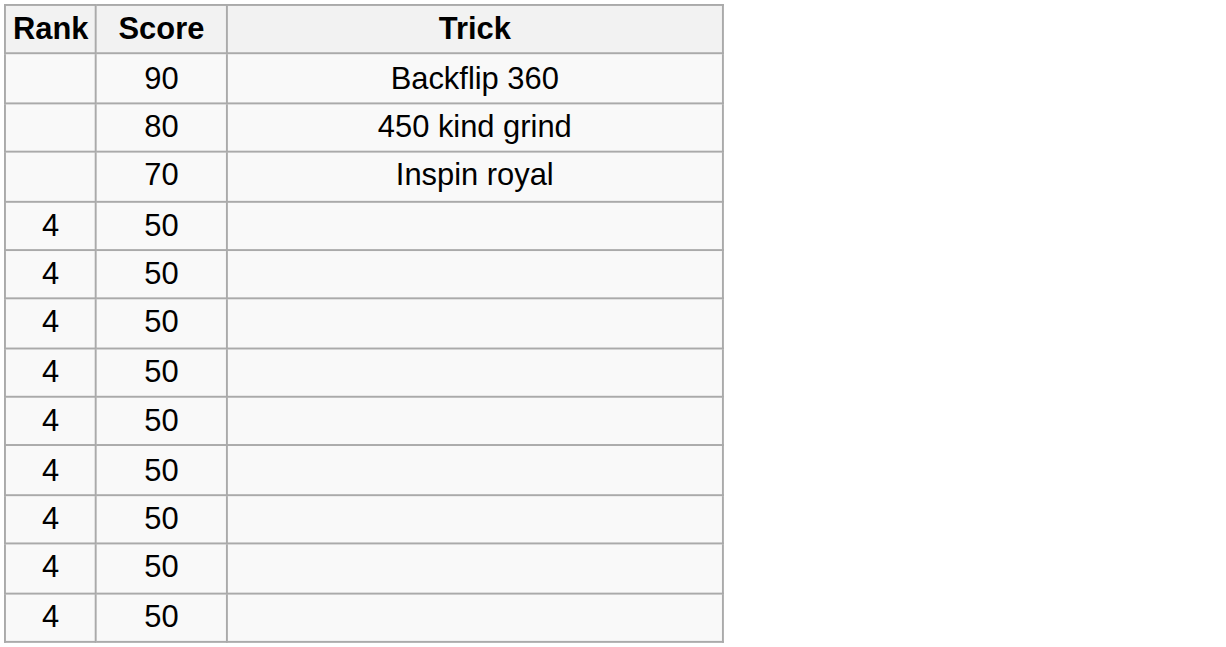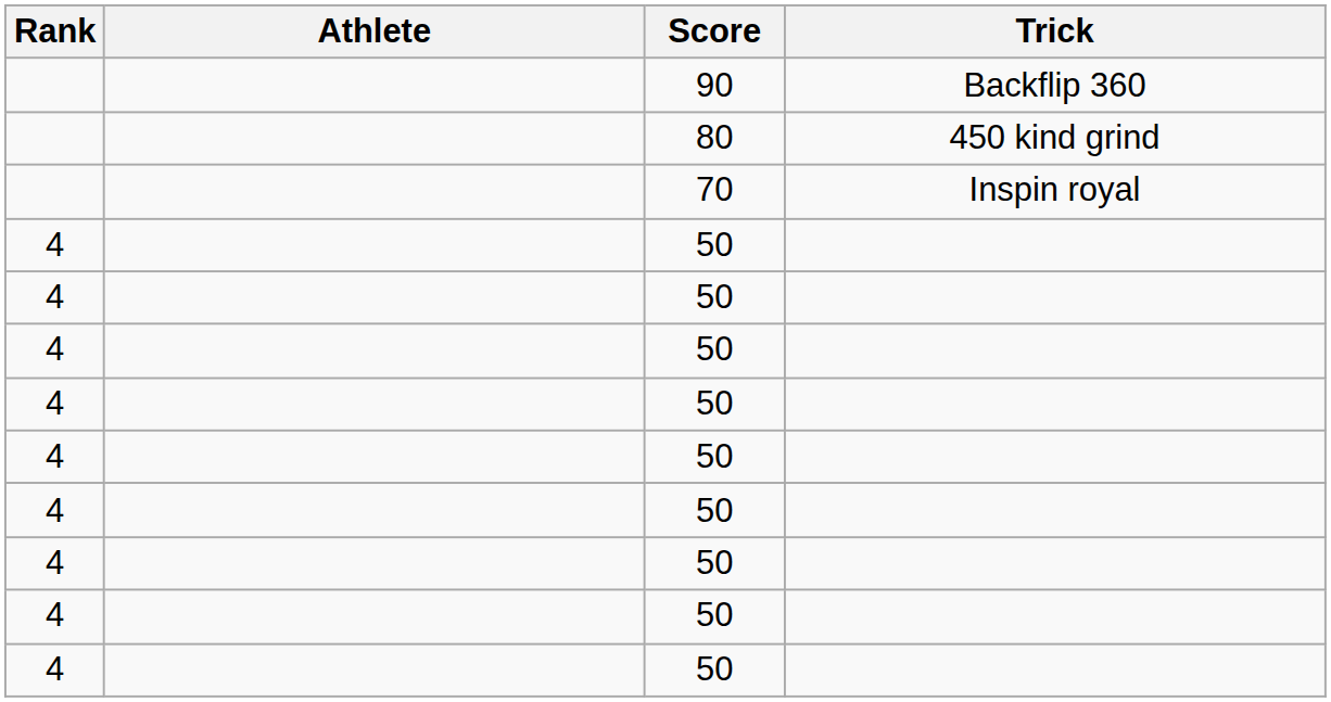+ column: Athlete
